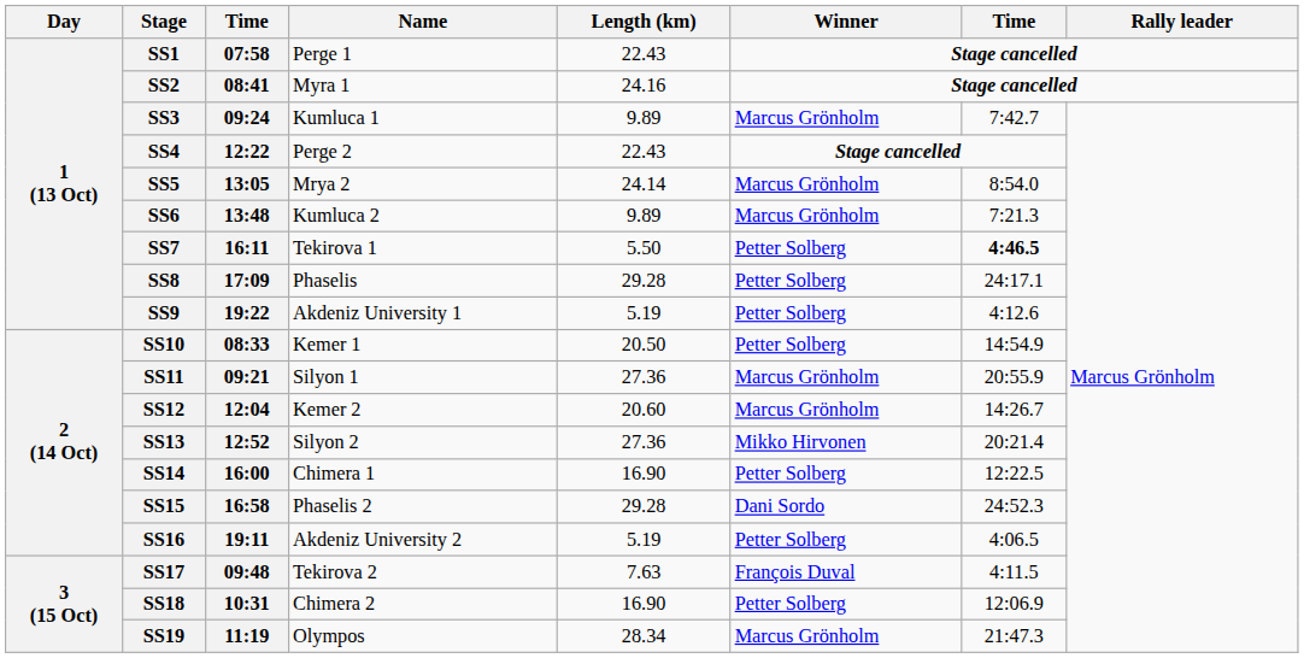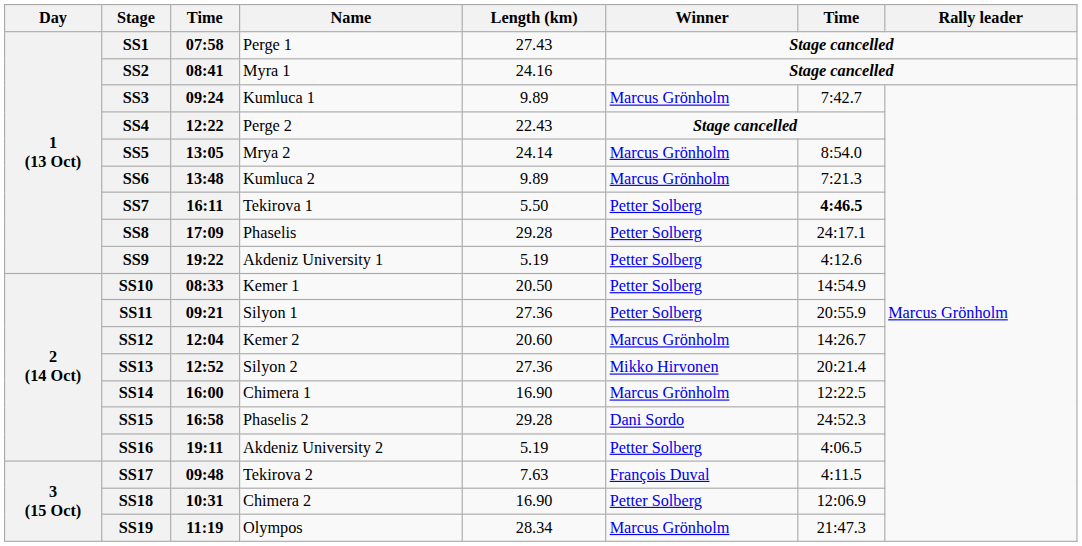SS1 | Length (km): 22.43 -> 27.43
SS11 | Winner: Marcus Grönholm -> Petter Solberg
SS14 | Winner: Petter Solberg -> Marcus Grönholm
